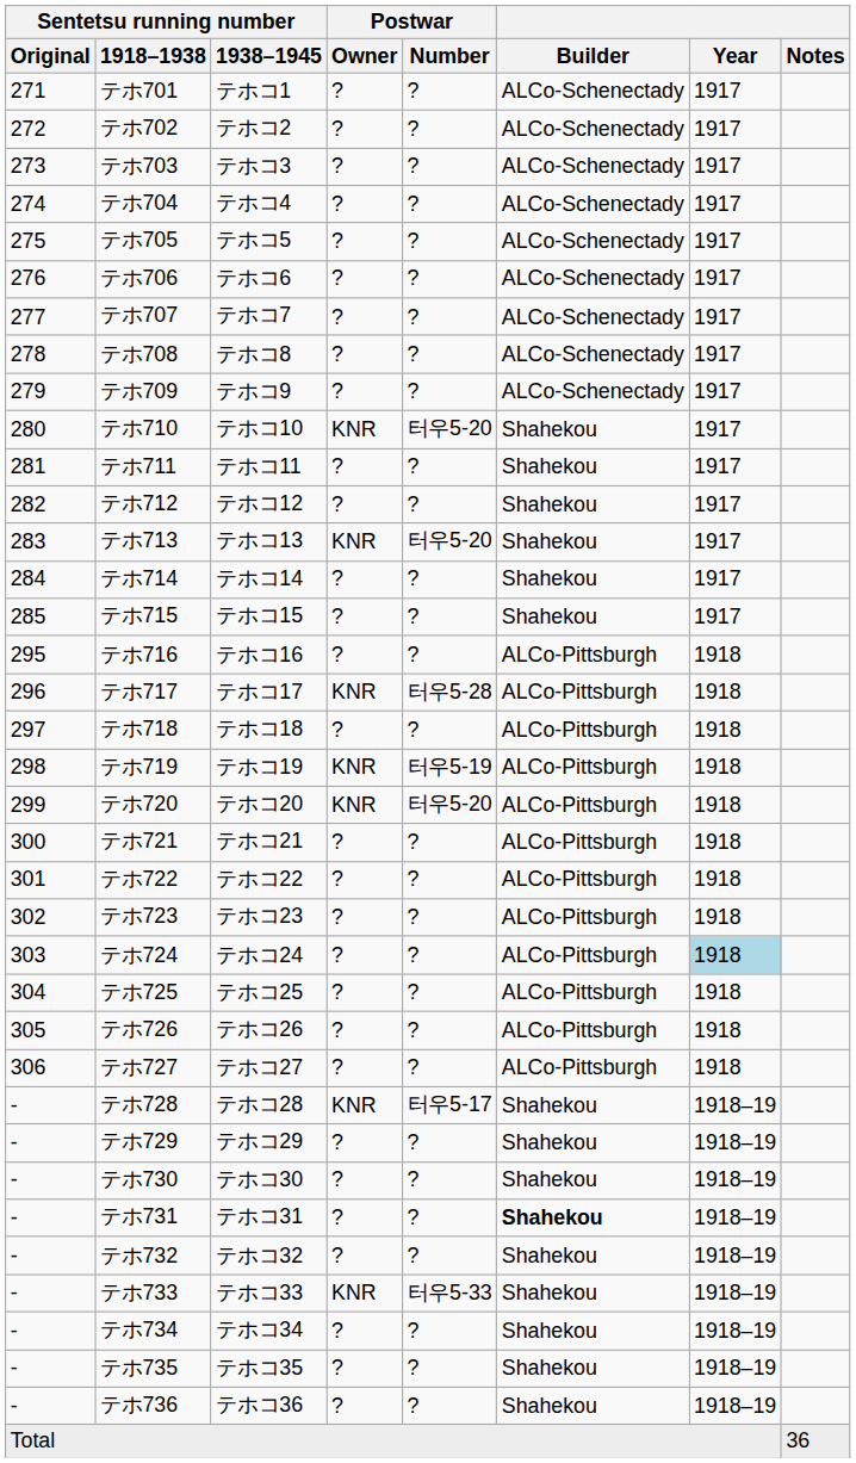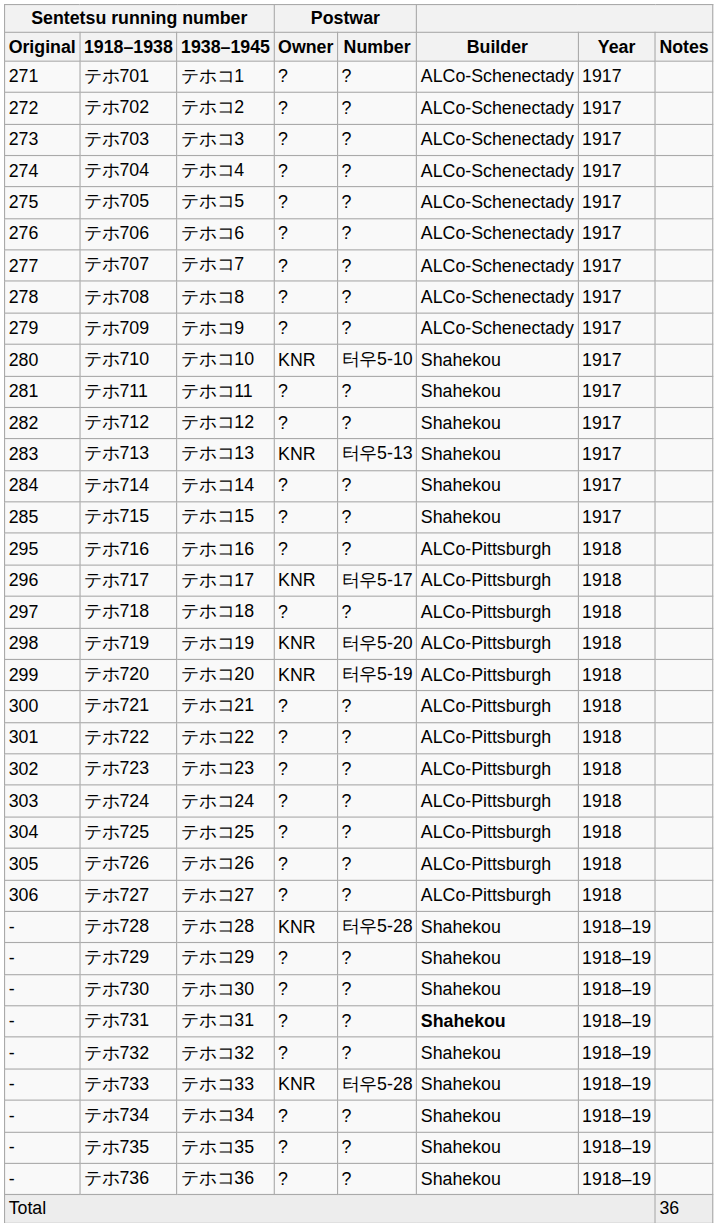テホ710 | Postwar / Number: 터우5-20 -> 터우5-10
テホ713 | Postwar / Number: 터우5-20 -> 터우5-13
テホ717 | Postwar / Number: 터우5-28 -> 터우5-17
テホ719 | Postwar / Number: 터우5-19 -> 터우5-20
テホ720 | Postwar / Number: 터우5-20 -> 터우5-19
テホ724 | Year: lightblue background -> no background
テホ728 | Postwar / Number: 터우5-17 -> 터우5-28
テホ733 | Postwar / Number: 터우5-33 -> 터우5-28
